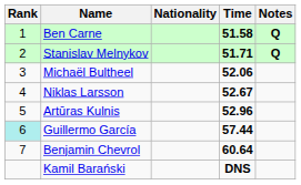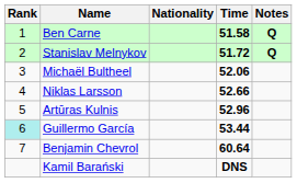Stanislav Melnykov | Time: 51.71 -> 51.72
Niklas Larsson | Time: 52.67 -> 52.66
Guillermo García | Time: 57.44 -> 53.44
